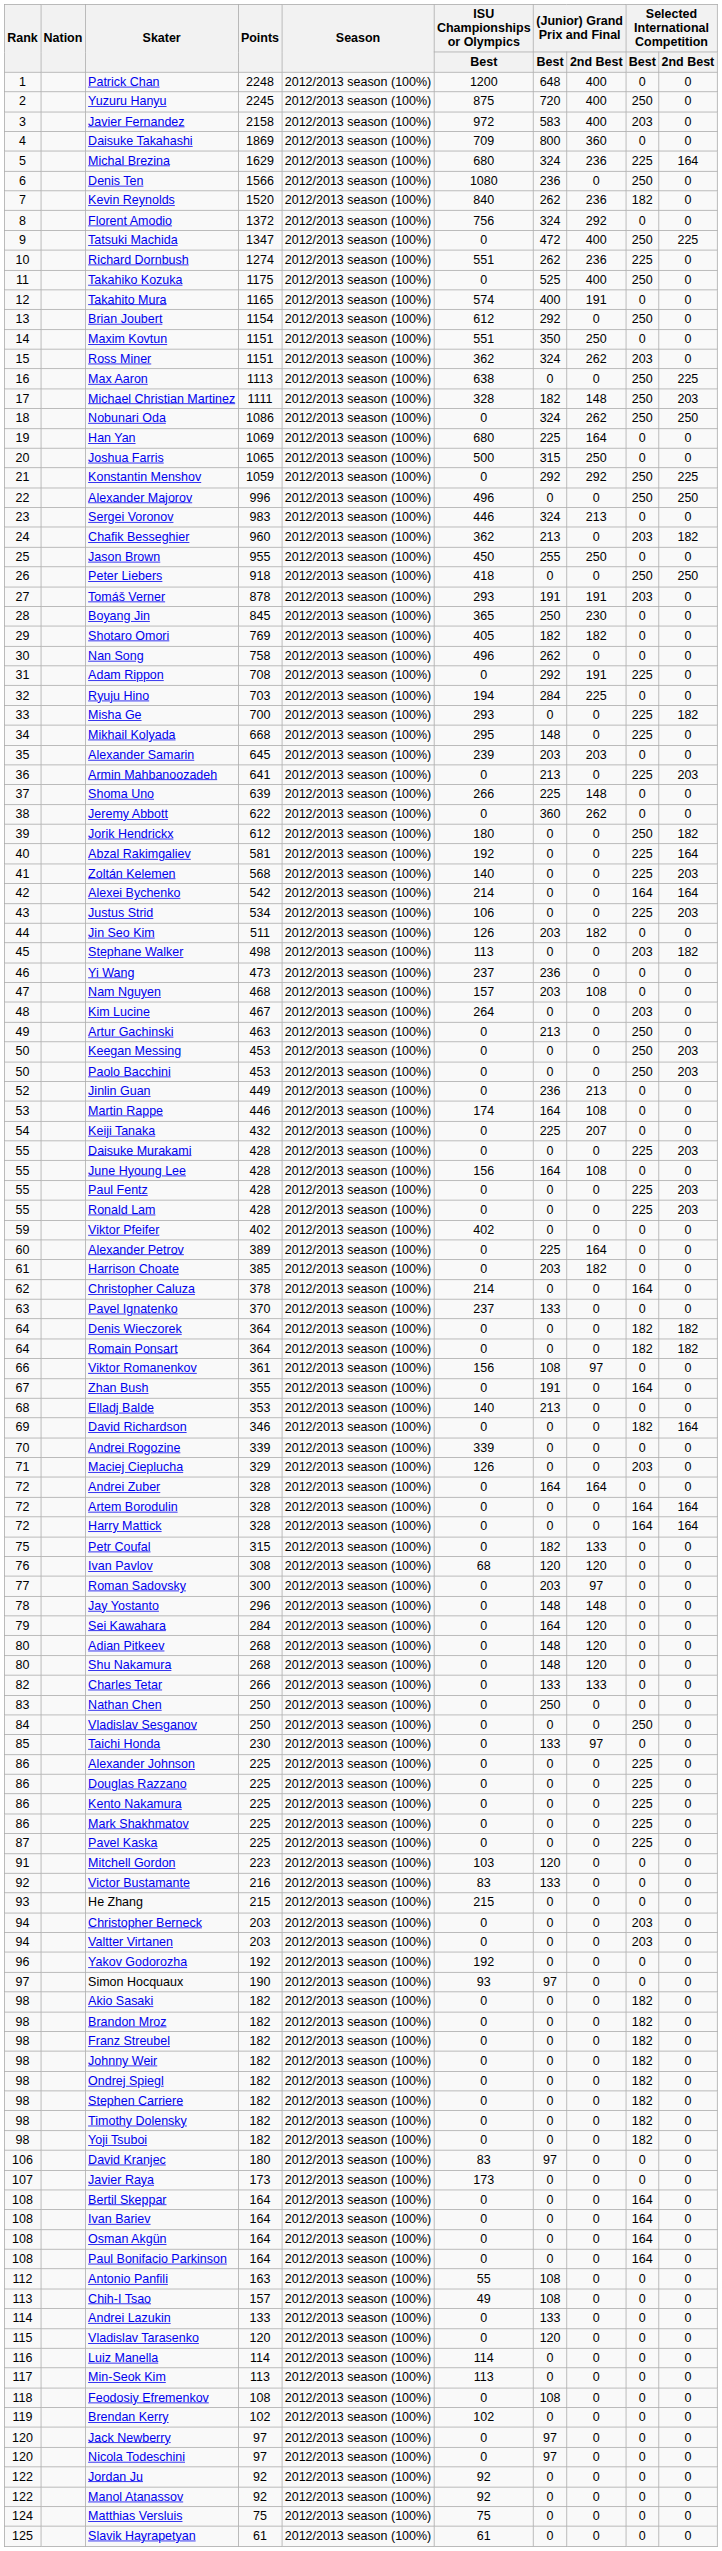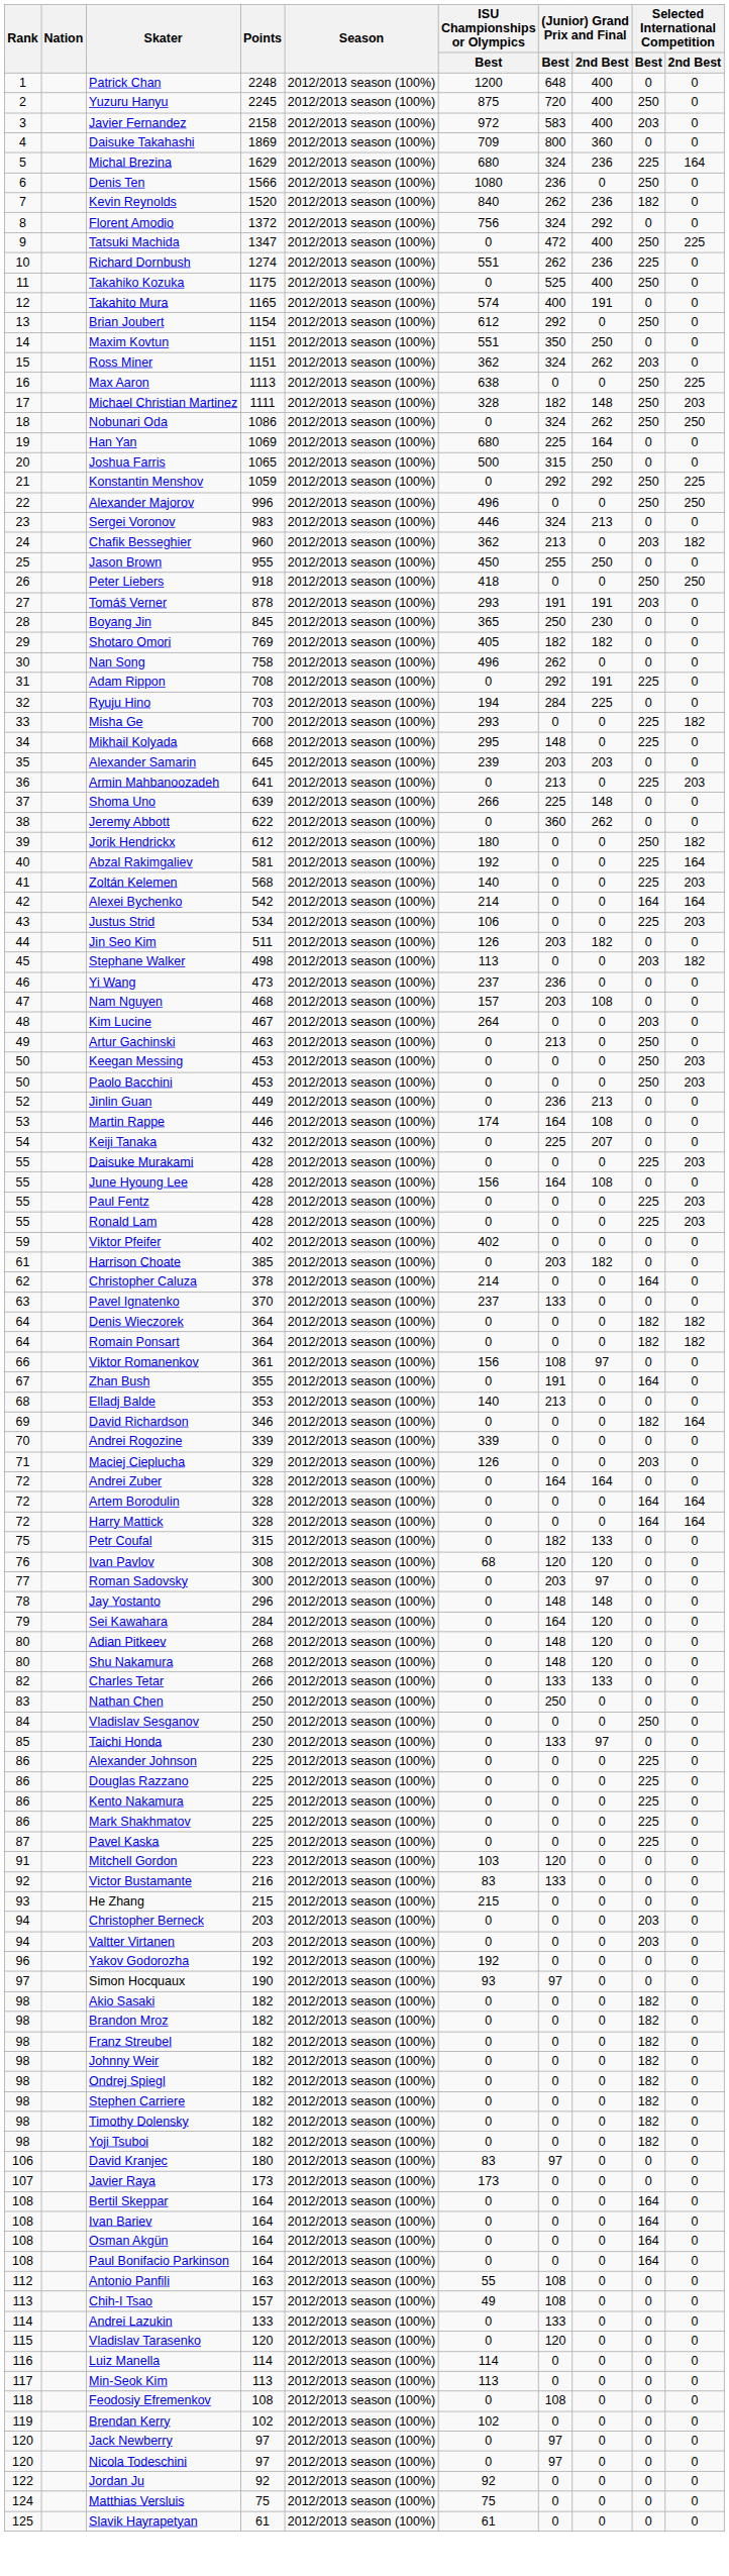- row: 60 | Alexander Petrov | 389 | 2012/2013 season (100%) | 0 | 225 | 164 | 0 | 0
- row: 122 | Manol Atanassov | 92 | 2012/2013 season (100%) | 92 | 0 | 0 | 0 | 0
